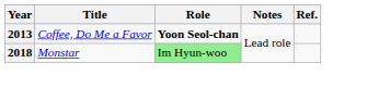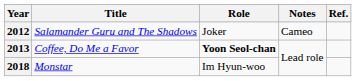+ row: 2012 | Salamander Guru and The Shadows | Joker | Cameo
2018 | Role: lightgreen background -> no background
